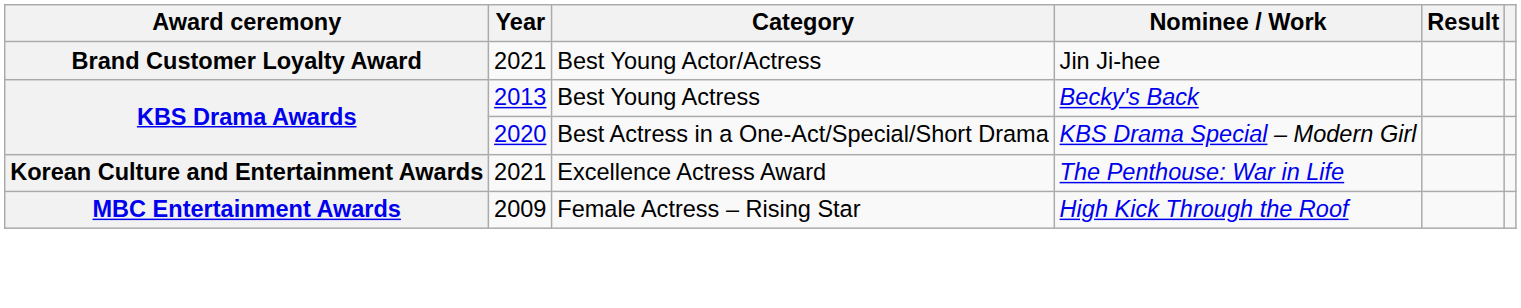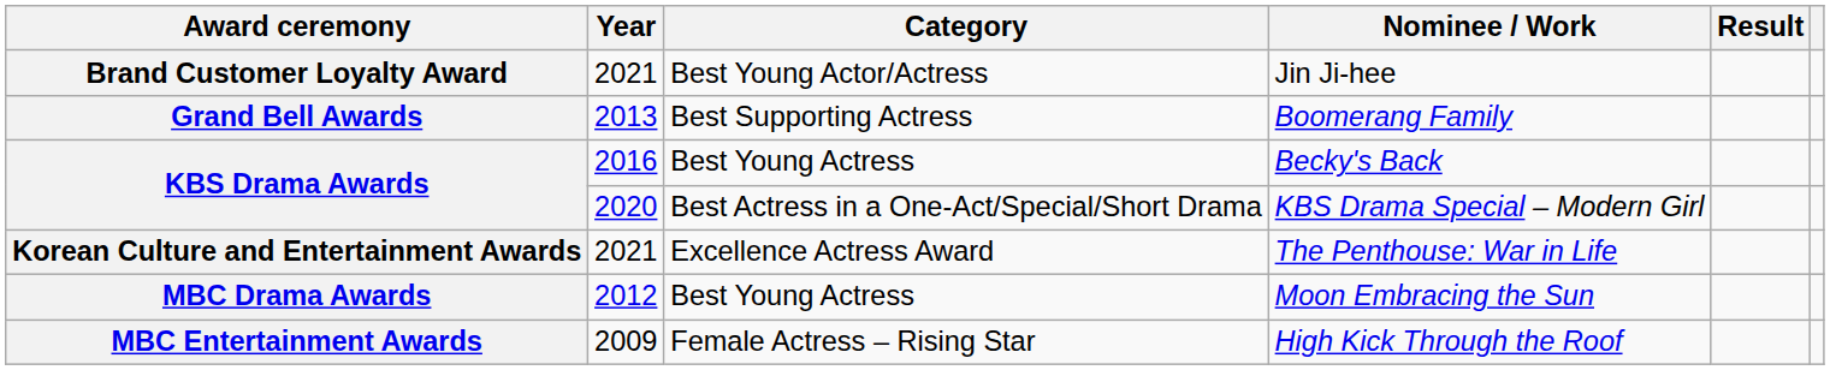+ row: Grand Bell Awards | 2013 | Best Supporting Actress | Boomerang Family
Becky's Back | Year: 2013 -> 2016
+ row: MBC Drama Awards | 2012 | Best Young Actress | Moon Embracing the Sun
